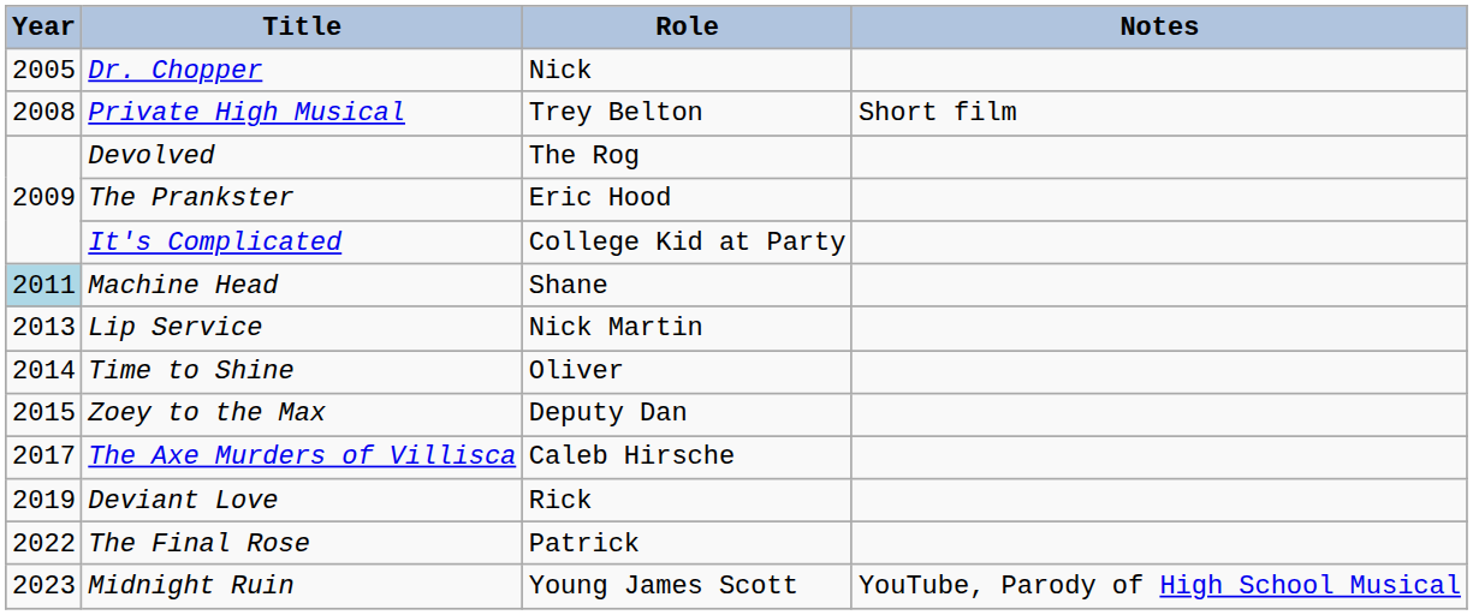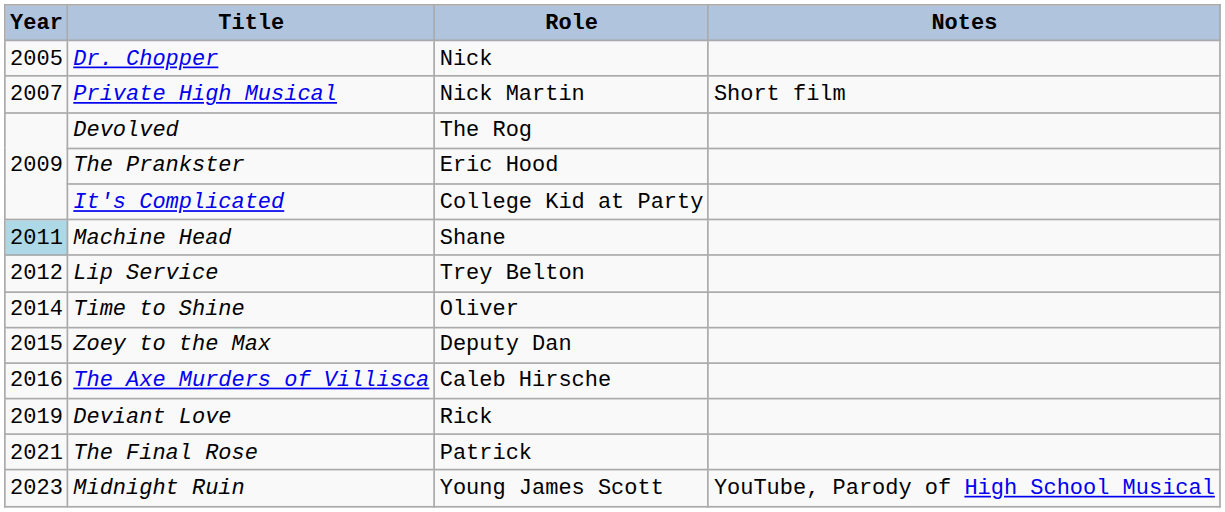Private High Musical | Year: 2008 -> 2007
Private High Musical | Role: Trey Belton -> Nick Martin
Lip Service | Year: 2013 -> 2012
Lip Service | Role: Nick Martin -> Trey Belton
The Axe Murders of Villisca | Year: 2017 -> 2016
The Final Rose | Year: 2022 -> 2021
